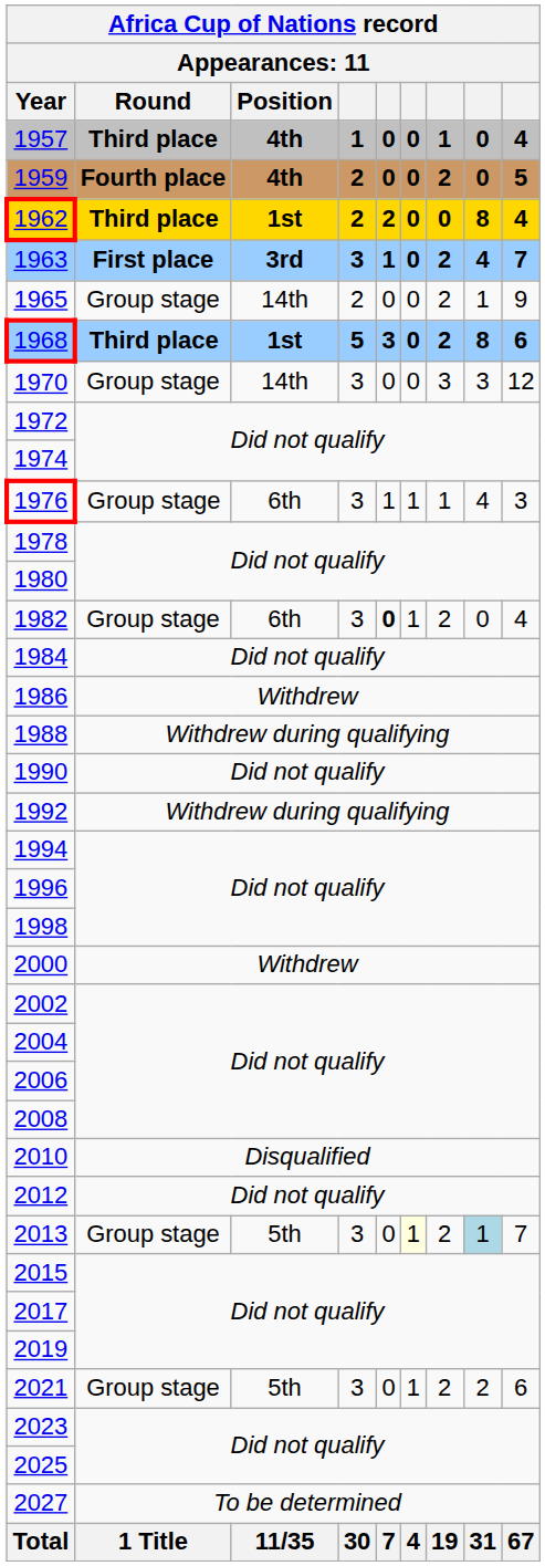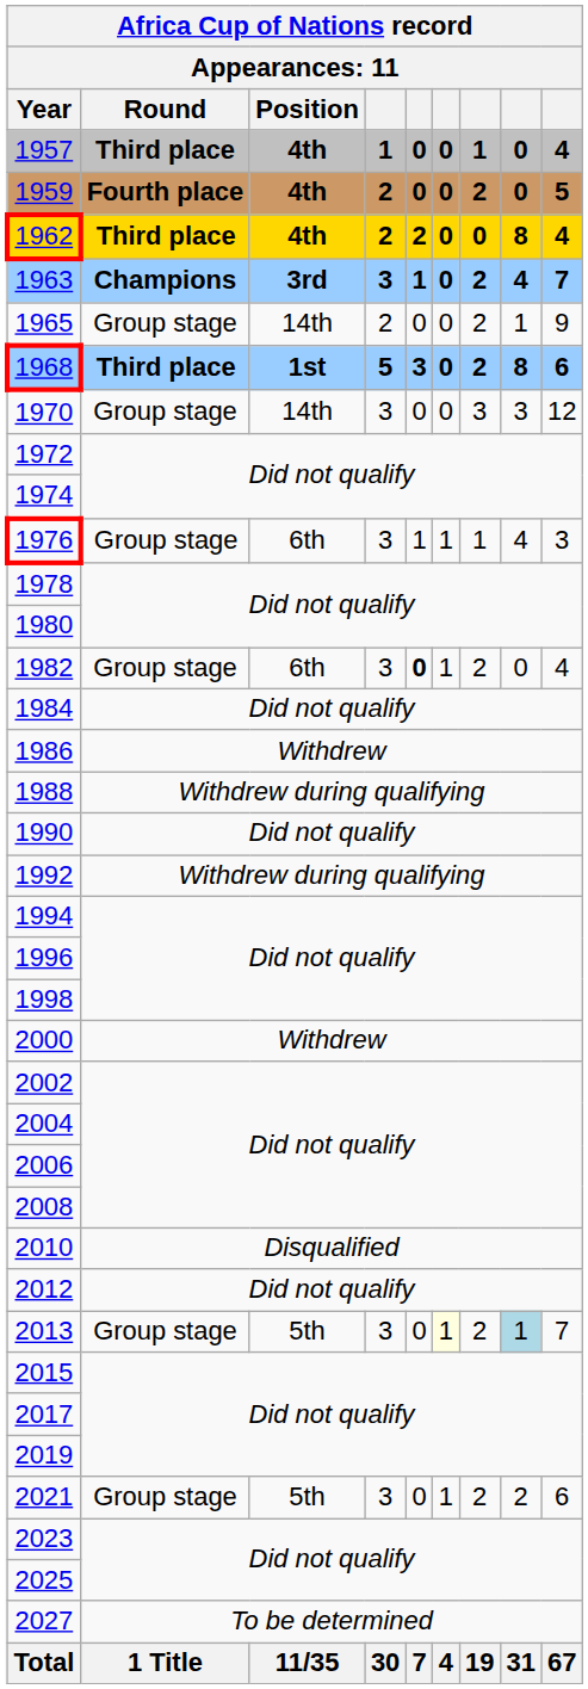1962 | Position: 1st -> 4th
1963 | Round: First place -> Champions
